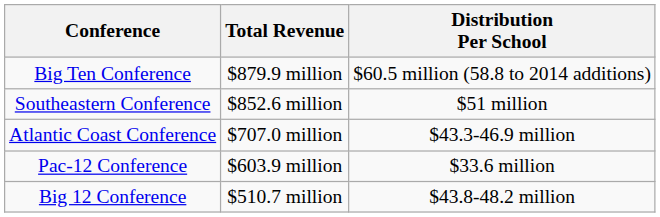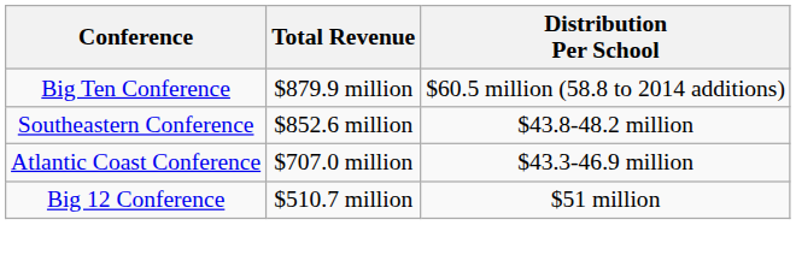Southeastern Conference | Distribution Per School: $51 million -> $43.8-48.2 million
- row: Pac-12 Conference | $603.9 million | $33.6 million
Big 12 Conference | Distribution Per School: $43.8-48.2 million -> $51 million
